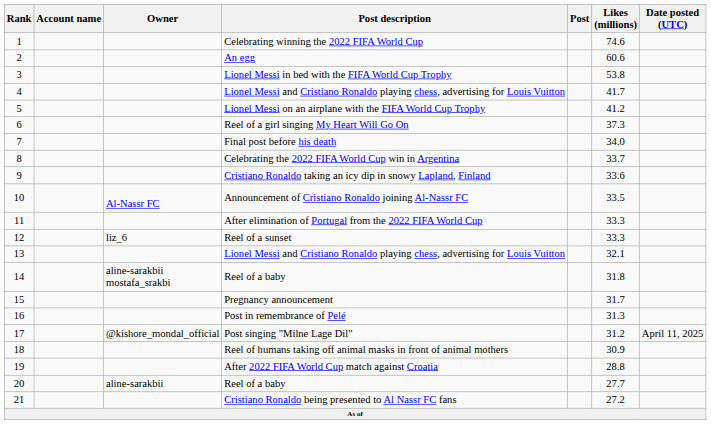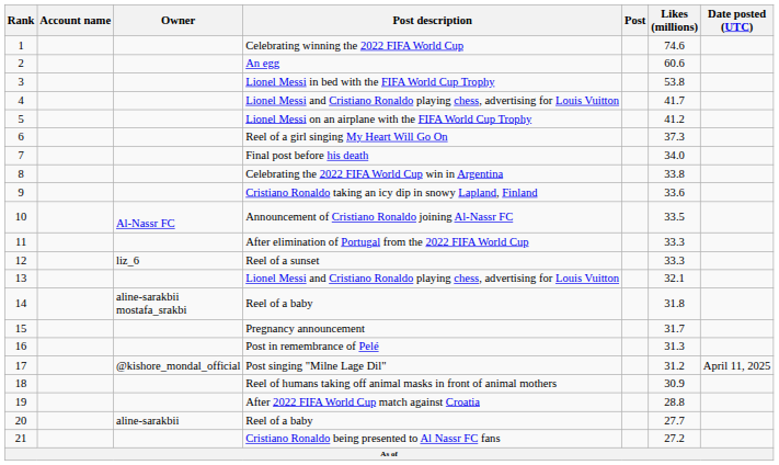Celebrating the 2022 FIFA World Cup win in Argentina | Likes (millions): 33.7 -> 33.8
